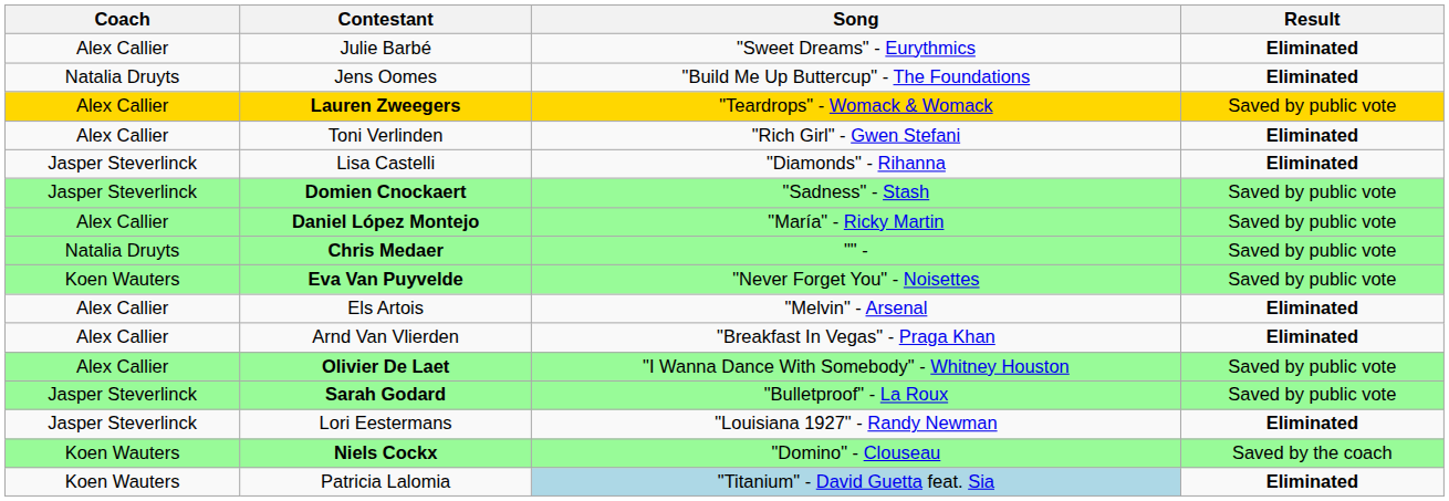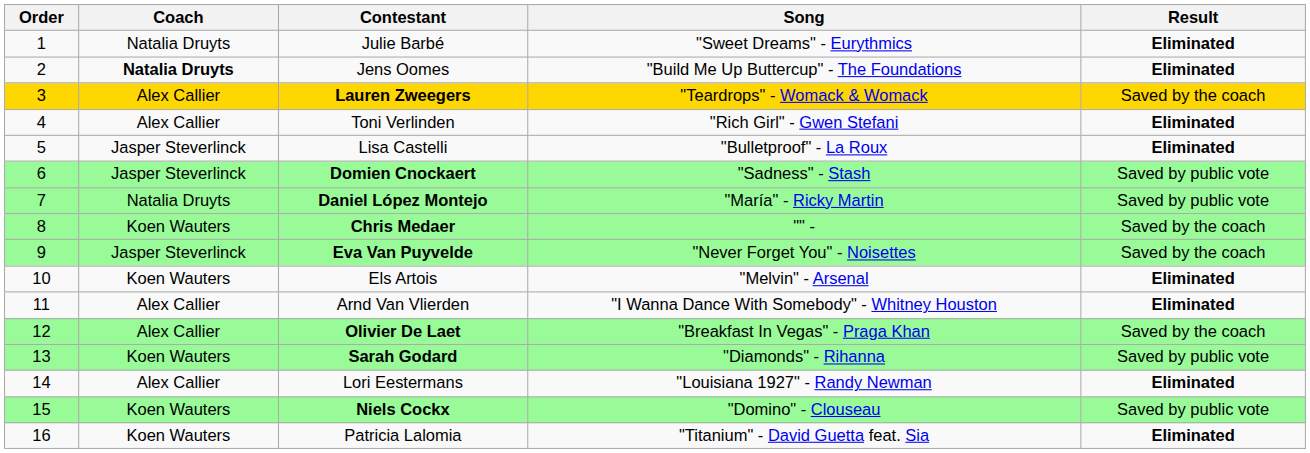+ column: Order | 1 | 2 | 3 | 4 | 5 | 6 | 7 | 8 | 9 | 10 | 11 | 12 | 13 | 14 | 15 | 16
Julie Barbé | Coach: Alex Callier -> Natalia Druyts
Jens Oomes | Coach: normal -> bold
Lauren Zweegers | Result: Saved by public vote -> Saved by the coach
Lisa Castelli | Song: "Diamonds" - Rihanna -> "Bulletproof" - La Roux
Daniel López Montejo | Coach: Alex Callier -> Natalia Druyts
Chris Medaer | Coach: Natalia Druyts -> Koen Wauters
Chris Medaer | Result: Saved by public vote -> Saved by the coach
Eva Van Puyvelde | Coach: Koen Wauters -> Jasper Steverlinck
Eva Van Puyvelde | Result: Saved by public vote -> Saved by the coach
Els Artois | Coach: Alex Callier -> Koen Wauters
Arnd Van Vlierden | Song: "Breakfast In Vegas" - Praga Khan -> "I Wanna Dance With Somebody" - Whitney Houston
Olivier De Laet | Song: "I Wanna Dance With Somebody" - Whitney Houston -> "Breakfast In Vegas" - Praga Khan
Olivier De Laet | Result: Saved by public vote -> Saved by the coach
Sarah Godard | Coach: Jasper Steverlinck -> Koen Wauters
Sarah Godard | Song: "Bulletproof" - La Roux -> "Diamonds" - Rihanna
Lori Eestermans | Coach: Jasper Steverlinck -> Alex Callier
Niels Cockx | Result: Saved by the coach -> Saved by public vote
Patricia Lalomia | Song: lightblue background -> no background
